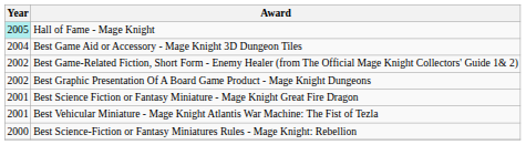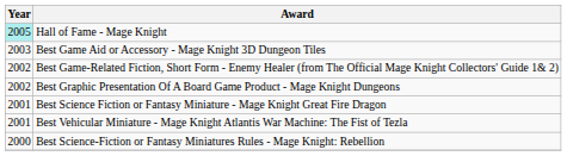Best Game Aid or Accessory - Mage Knight 3D Dungeon Tiles | Year: 2004 -> 2003
